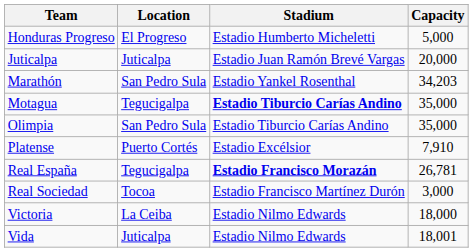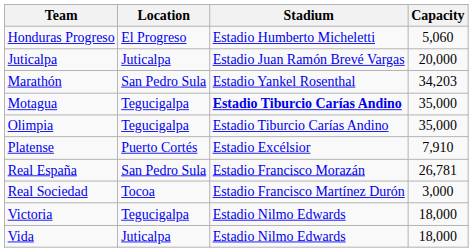Honduras Progreso | Capacity: 5,000 -> 5,060
Olimpia | Location: San Pedro Sula -> Tegucigalpa
Real España | Location: Tegucigalpa -> San Pedro Sula
Real España | Stadium: bold -> normal
Victoria | Location: La Ceiba -> Tegucigalpa
Vida | Capacity: 18,001 -> 18,000
